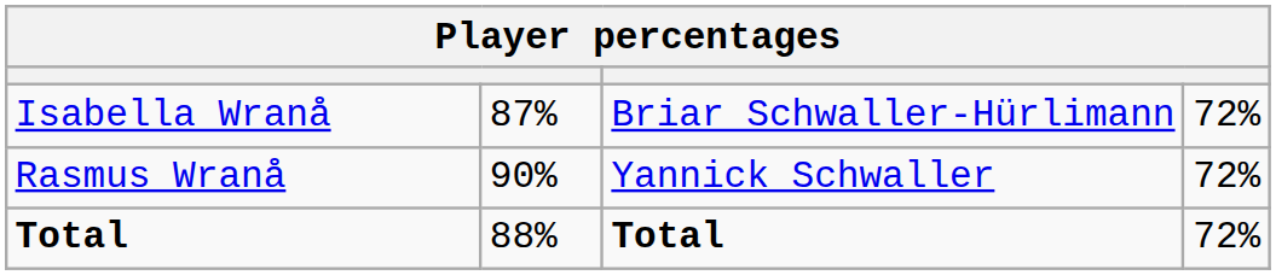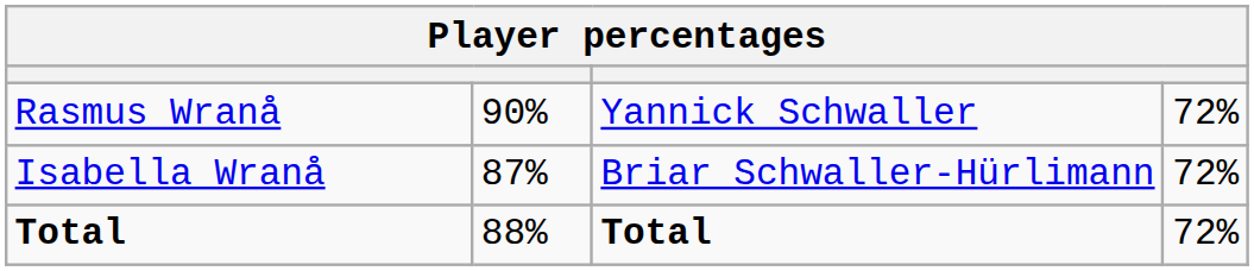rows swapped: Isabella Wranå <-> Rasmus Wranå
